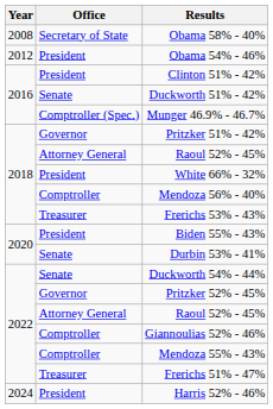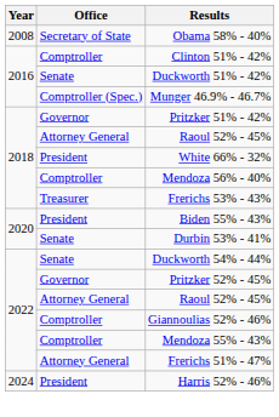- row: 2012 | President | Obama 54% - 46%
Clinton 51% - 42% | Office: President -> Comptroller
Frerichs 51% - 47% | Office: Treasurer -> Attorney General
